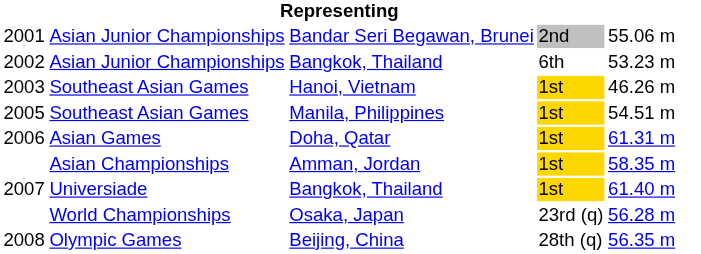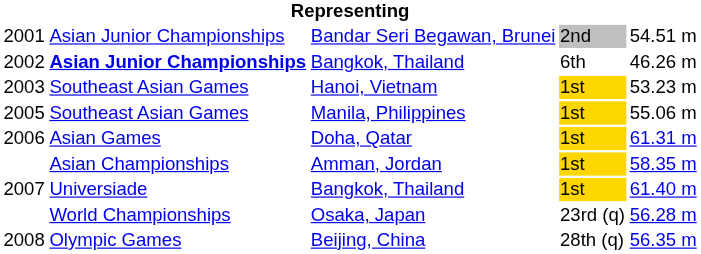Bandar Seri Begawan, Brunei | column 5: 55.06 m -> 54.51 m
2002 / Bangkok, Thailand | column 2: normal -> bold
2002 / Bangkok, Thailand | column 5: 53.23 m -> 46.26 m
Hanoi, Vietnam | column 5: 46.26 m -> 53.23 m
Manila, Philippines | column 5: 54.51 m -> 55.06 m
